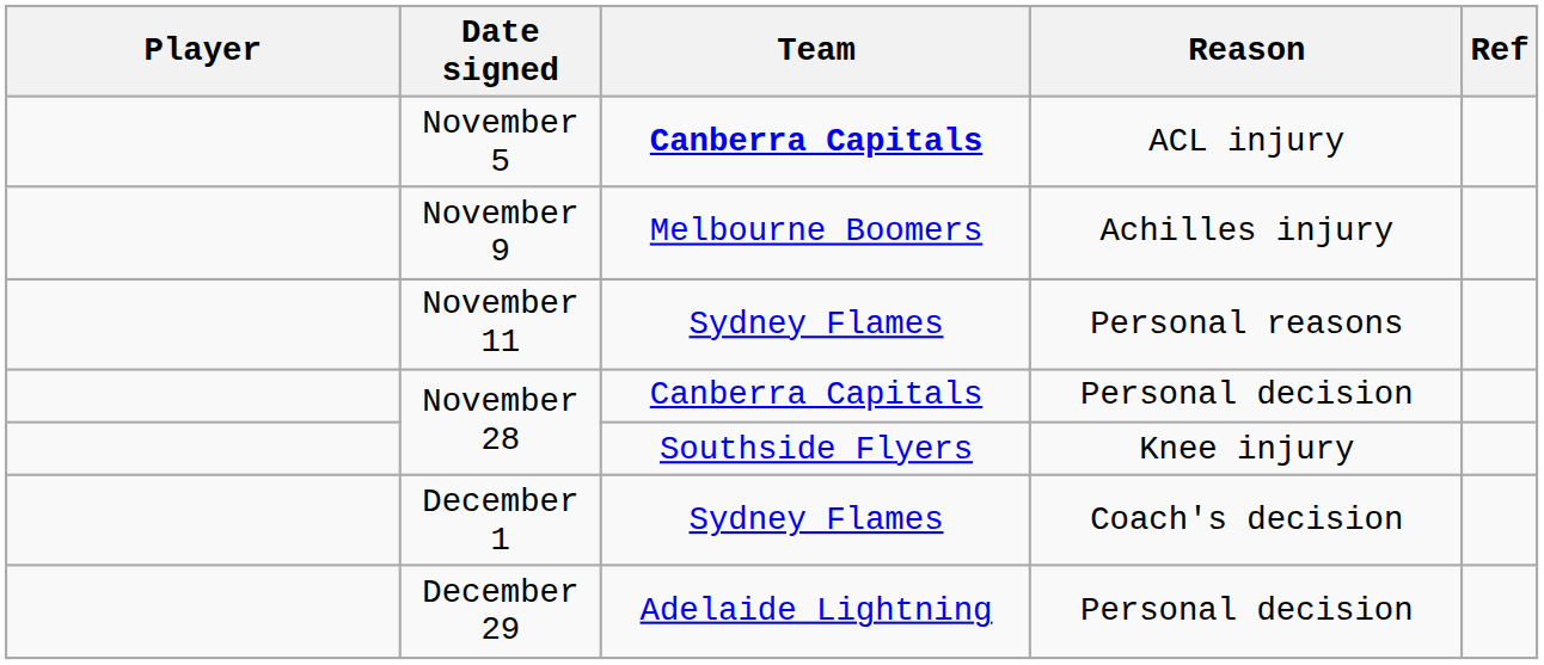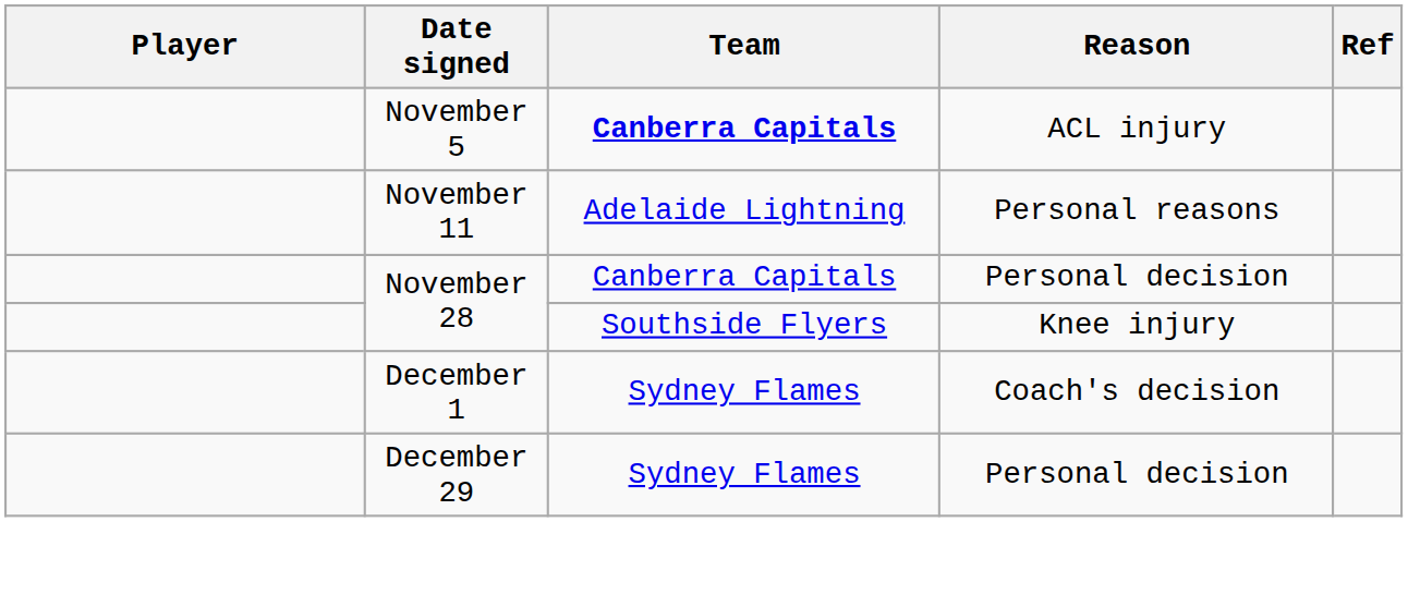- row: November 9 | Melbourne Boomers | Achilles injury
November 11 | Team: Sydney Flames -> Adelaide Lightning
December 29 | Team: Adelaide Lightning -> Sydney Flames
